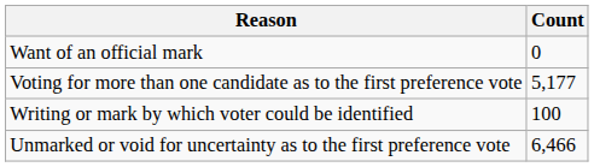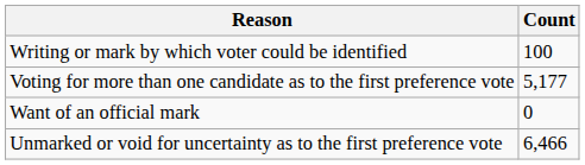rows swapped: Want of an official mark <-> Writing or mark by which voter could be identified
